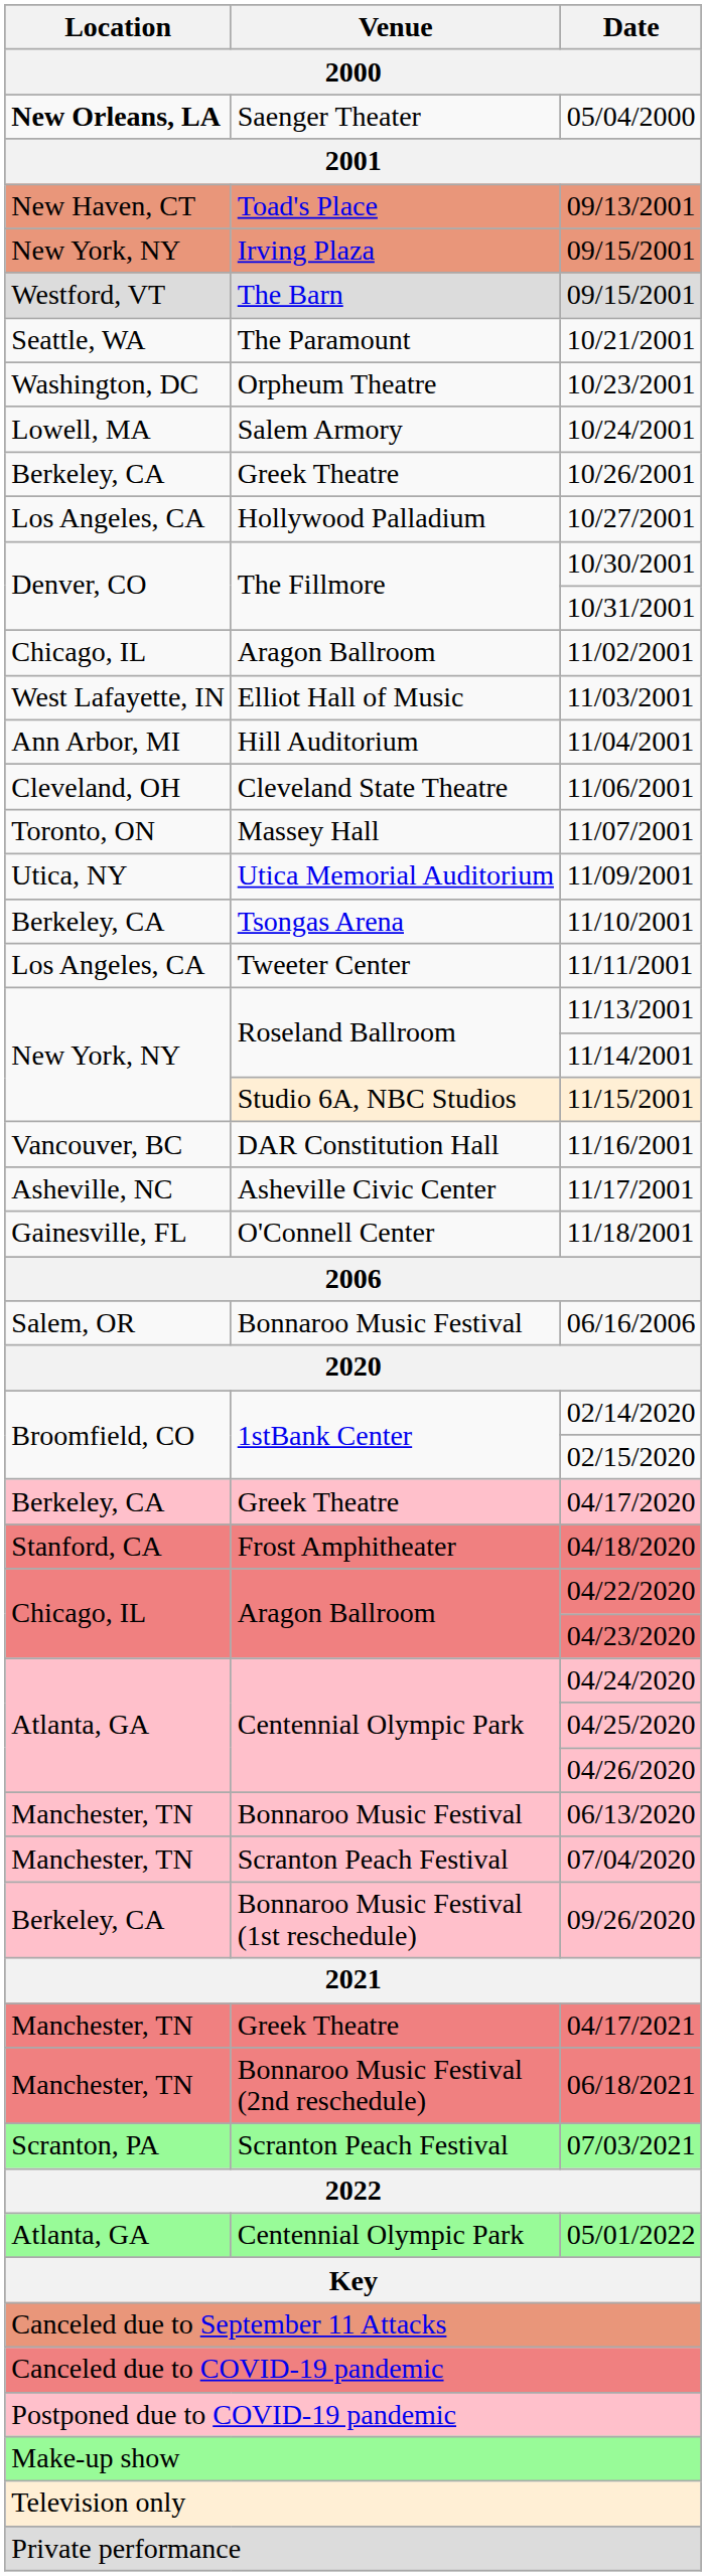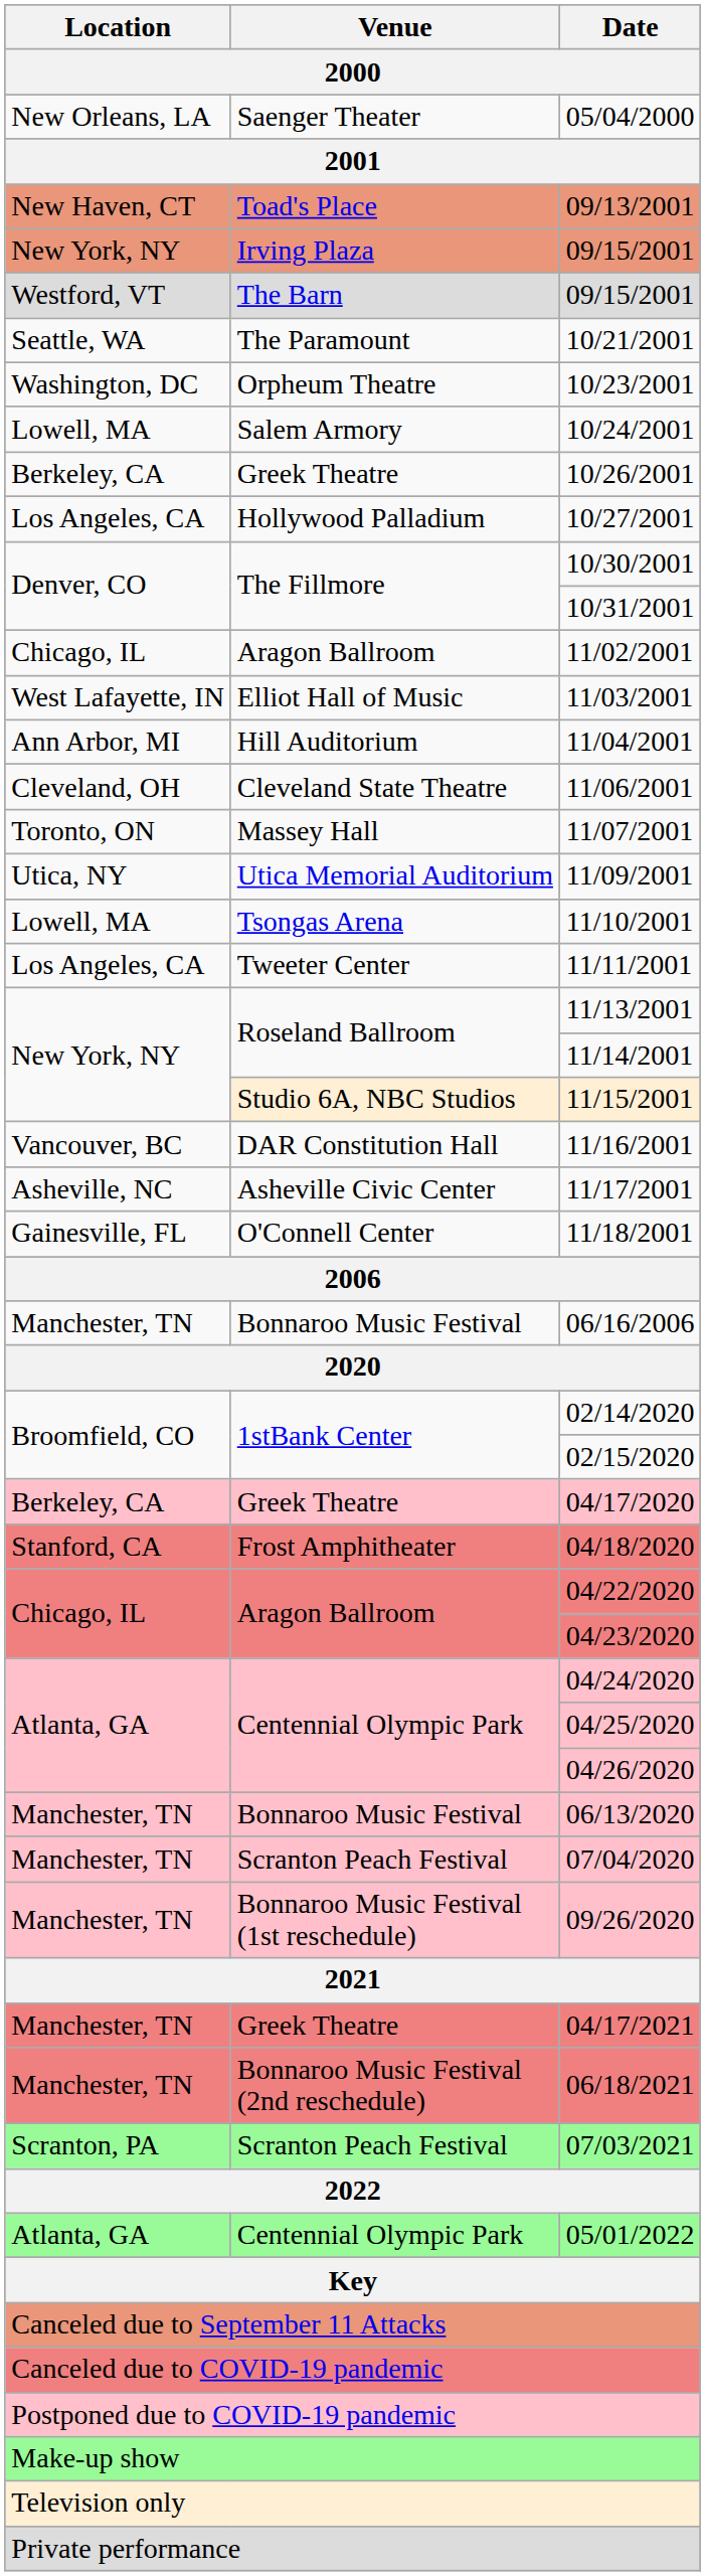05/04/2000 | Location: bold -> normal
11/10/2001 | Location: Berkeley, CA -> Lowell, MA
06/16/2006 | Location: Salem, OR -> Manchester, TN
09/26/2020 | Location: Berkeley, CA -> Manchester, TN
